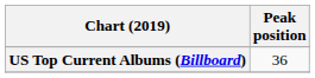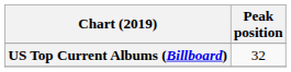US Top Current Albums (Billboard) | Peak position: 36 -> 32
